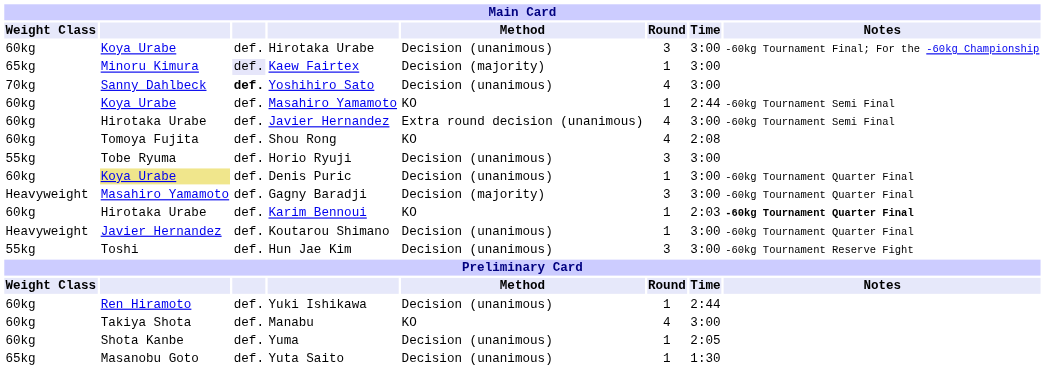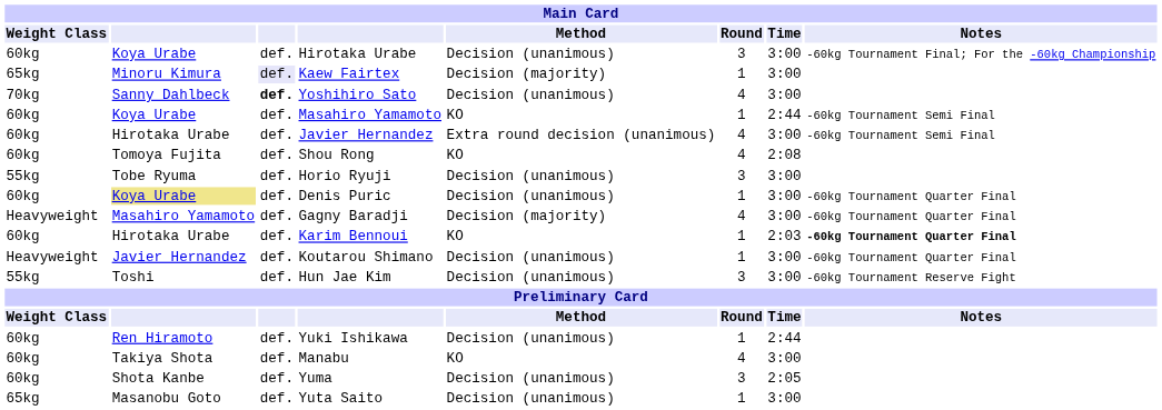Gagny Baradji | Round: 3 -> 4
Yuma | Round: 1 -> 3
Yuta Saito | Time: 1:30 -> 3:00
